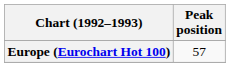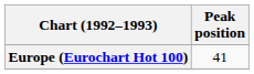Europe (Eurochart Hot 100) | Peak position: 57 -> 41
